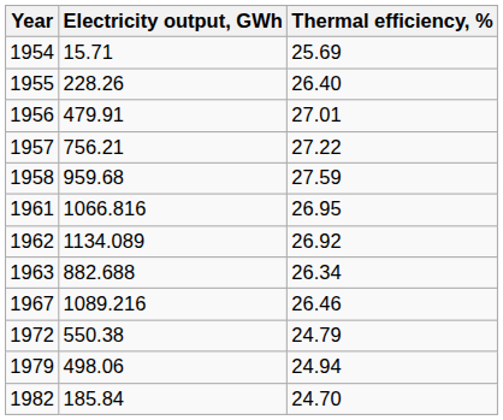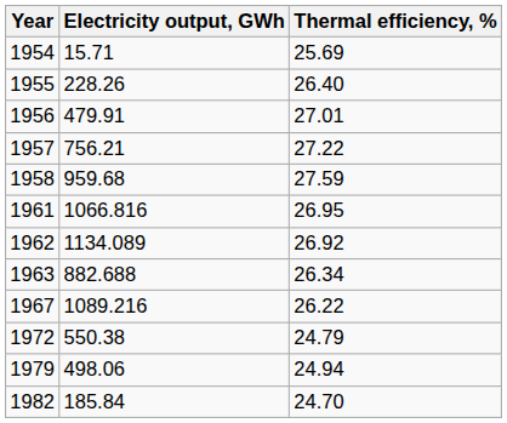1967 | Thermal efficiency, %: 26.46 -> 26.22
